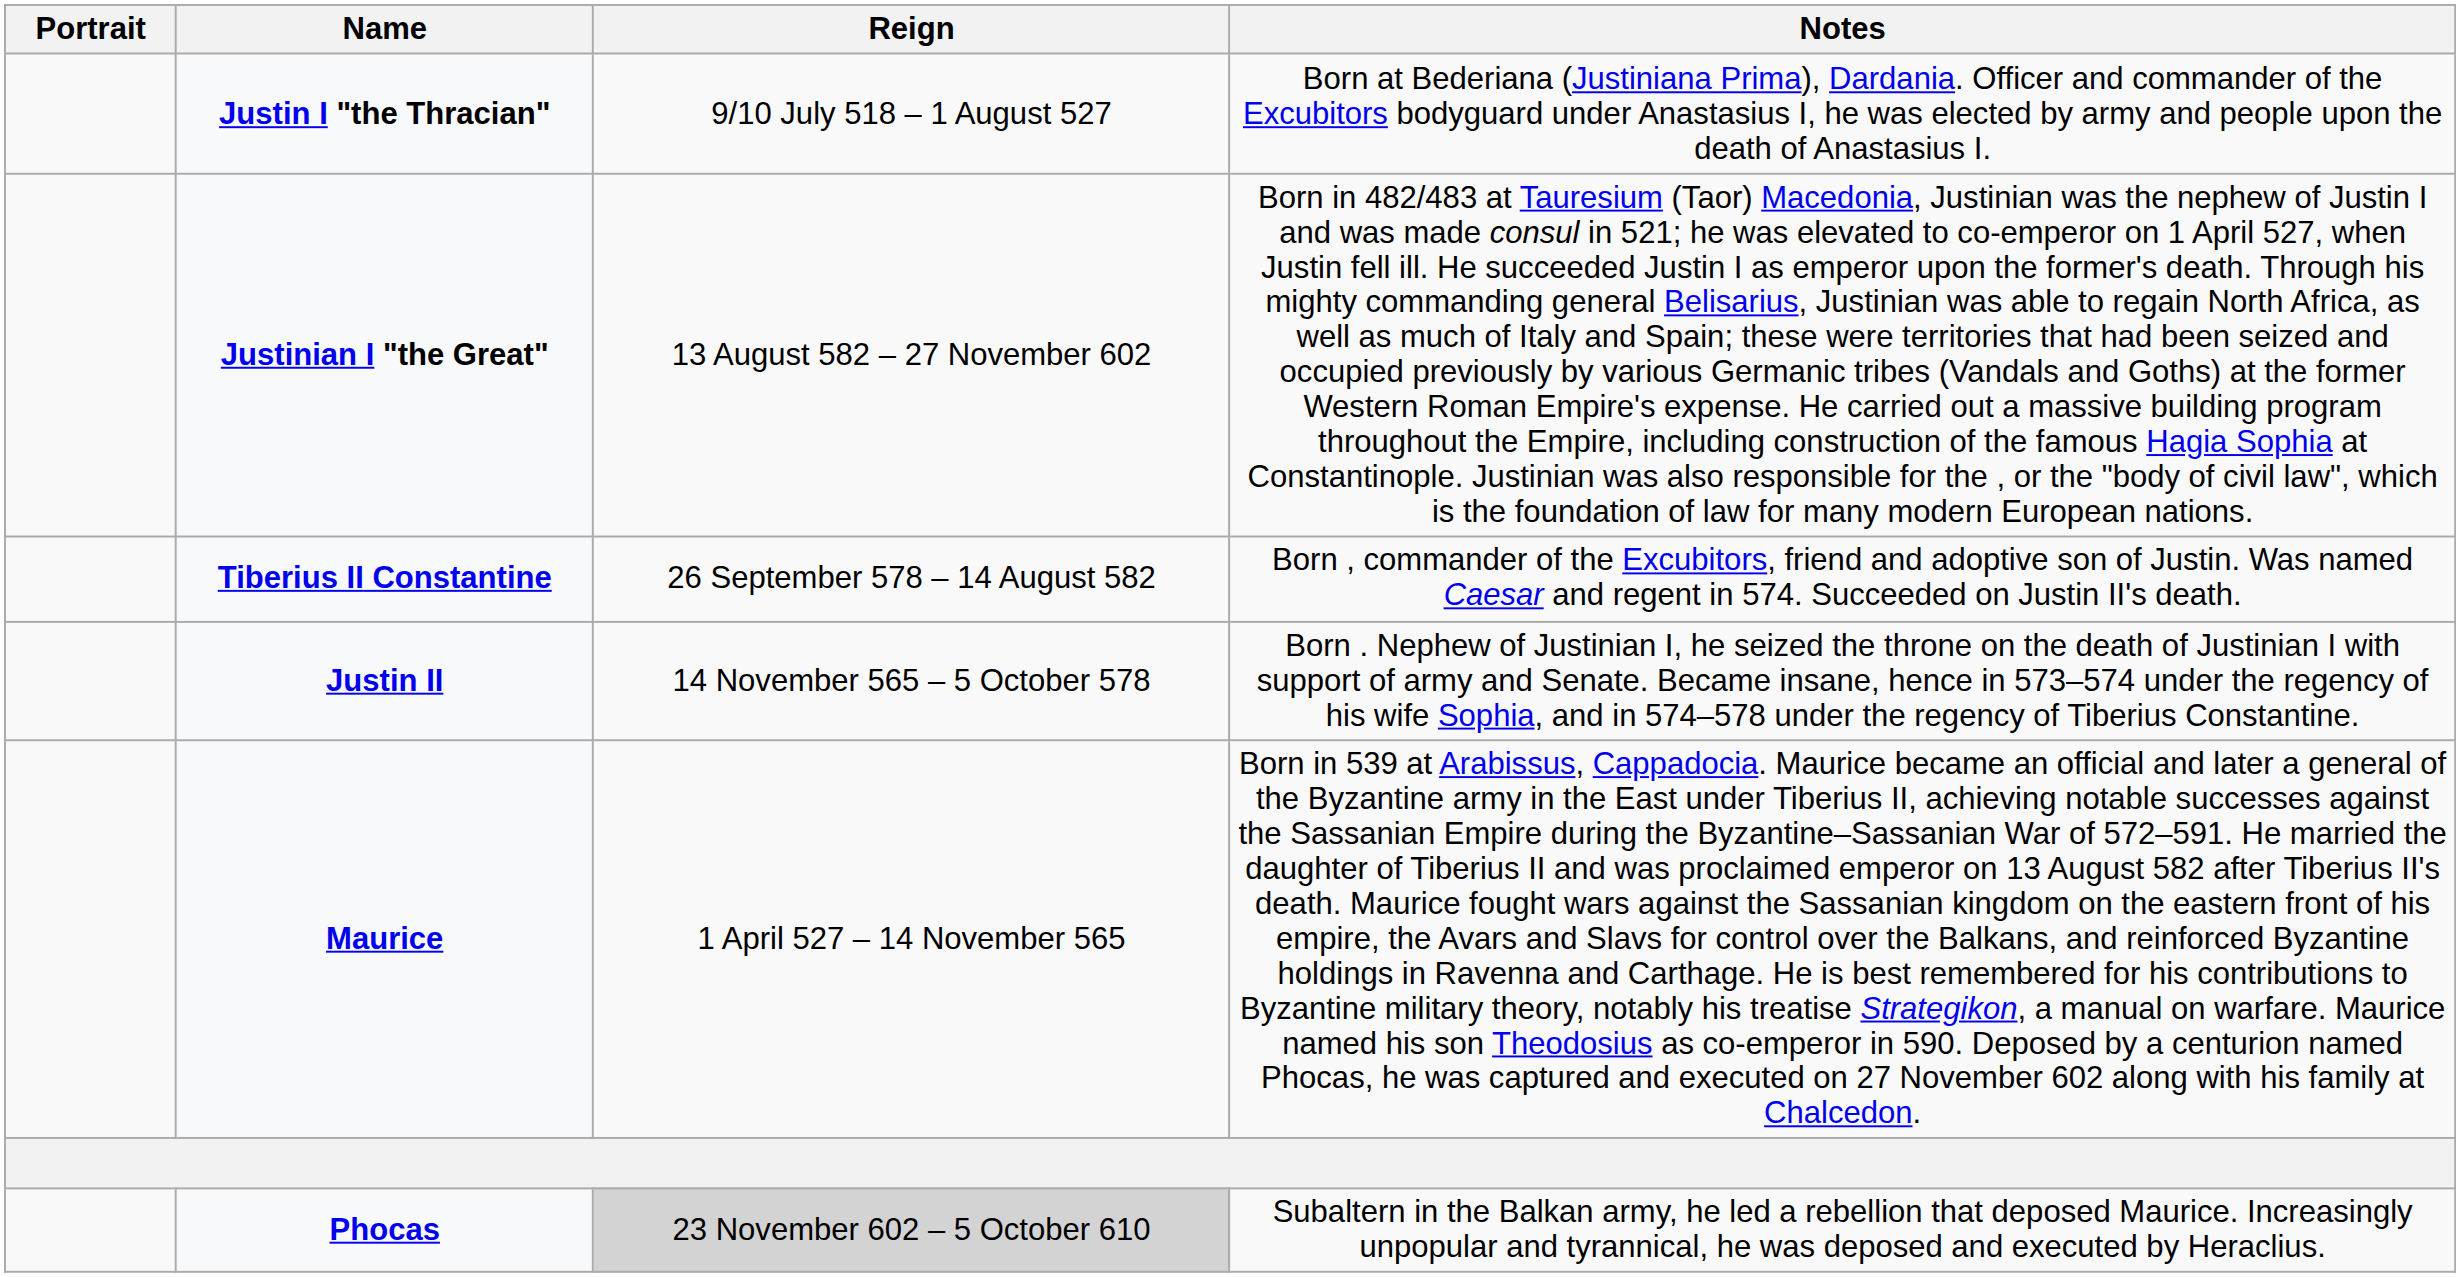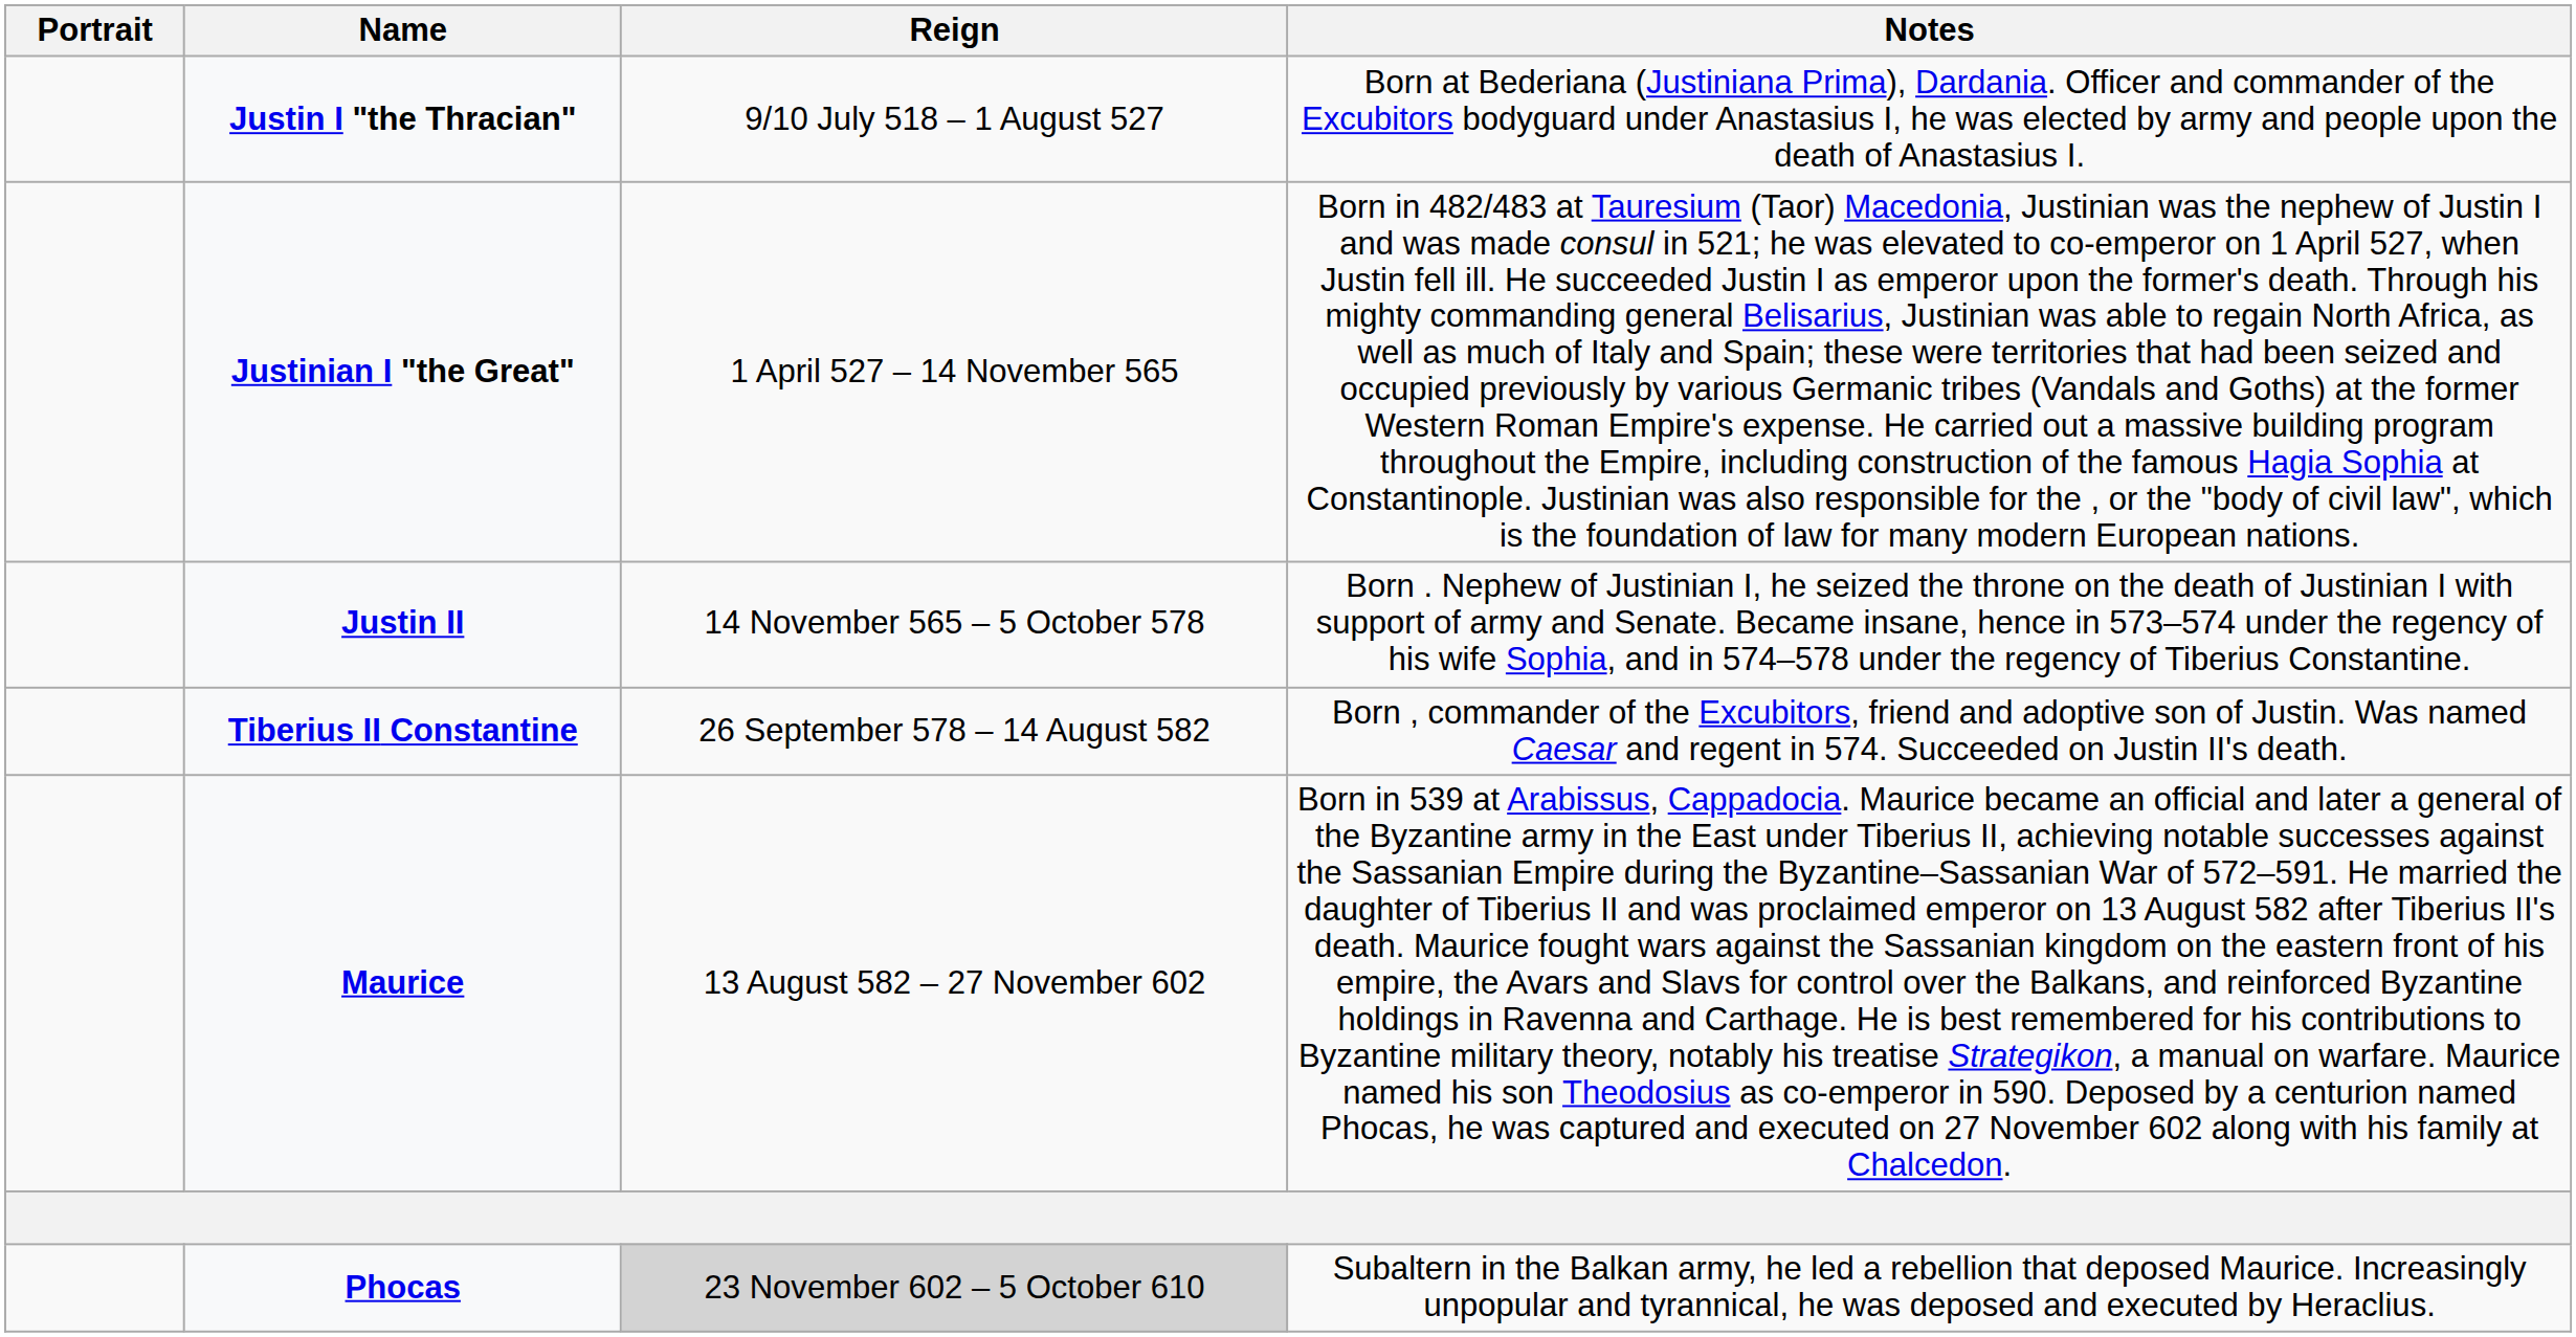Justinian I "the Great" | Reign: 13 August 582 – 27 November 602 -> 1 April 527 – 14 November 565
rows swapped: Justin II <-> Tiberius II Constantine
Maurice | Reign: 1 April 527 – 14 November 565 -> 13 August 582 – 27 November 602
